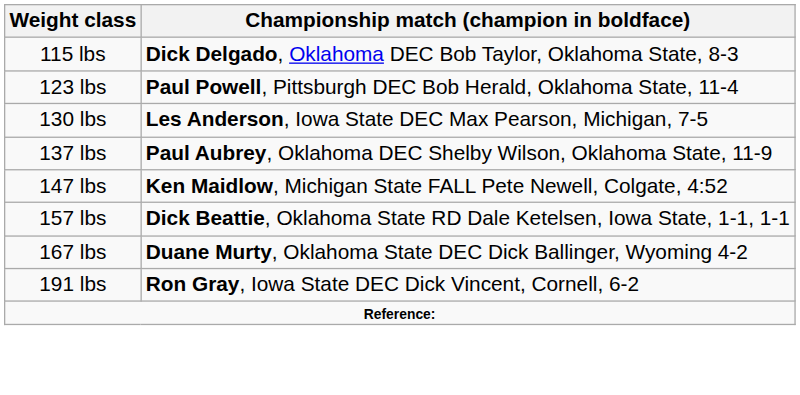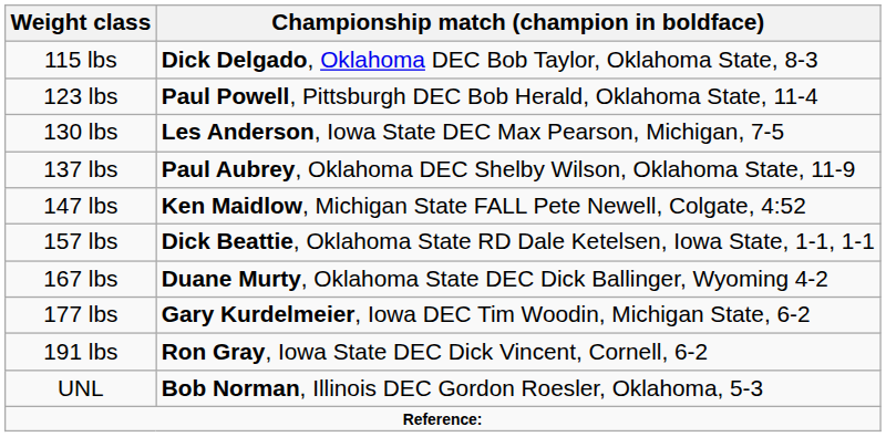+ row: 177 lbs | Gary Kurdelmeier, Iowa DEC Tim Woodin, Michigan State, 6-2
+ row: UNL | Bob Norman, Illinois DEC Gordon Roesler, Oklahoma, 5-3
